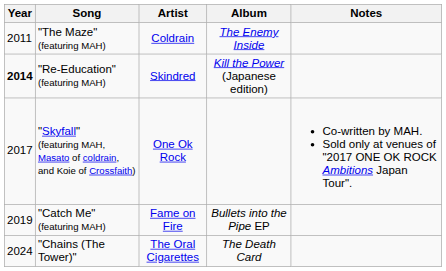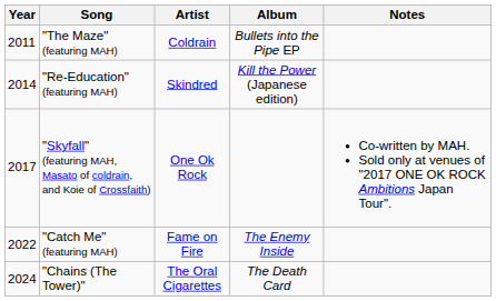"The Maze" (featuring MAH) | Album: The Enemy Inside -> Bullets into the Pipe EP
"Re-Education" (featuring MAH) | Year: bold -> normal
"Catch Me" (featuring MAH) | Year: 2019 -> 2022
"Catch Me" (featuring MAH) | Album: Bullets into the Pipe EP -> The Enemy Inside
